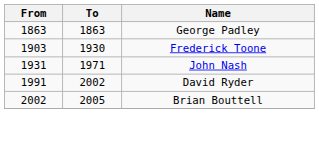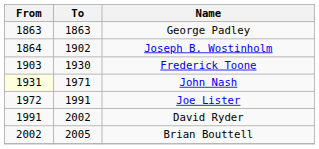+ row: 1864 | 1902 | Joseph B. Wostinholm
John Nash | From: no background -> lightyellow background
+ row: 1972 | 1991 | Joe Lister
